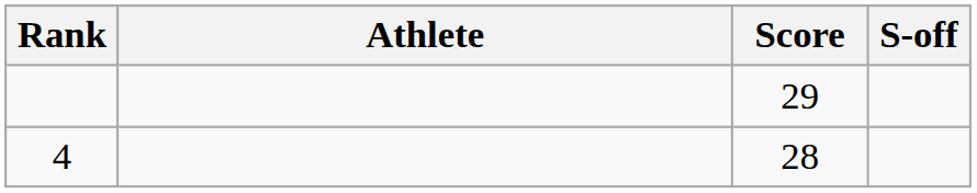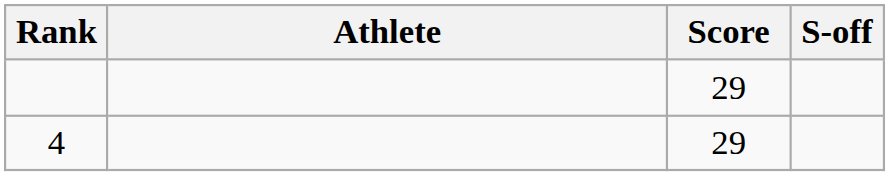4 | Score: 28 -> 29
